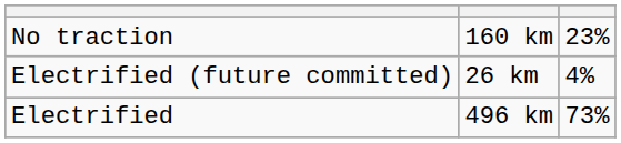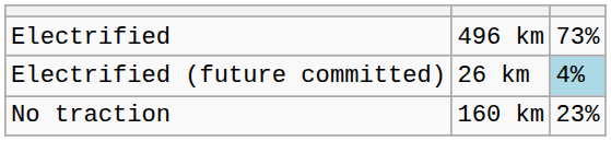rows swapped: Electrified <-> No traction
Electrified (future committed) | column 3: no background -> lightblue background
